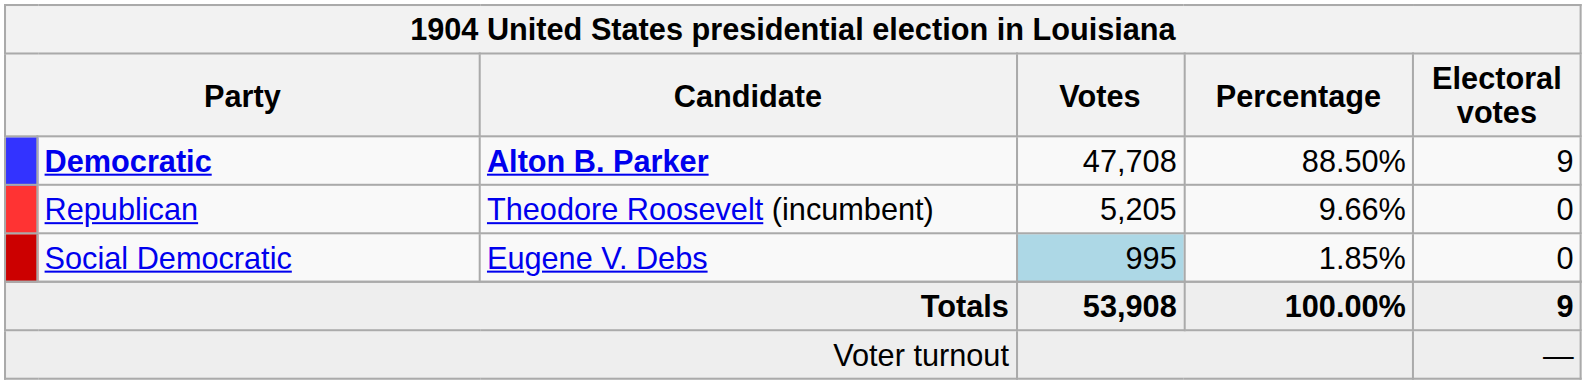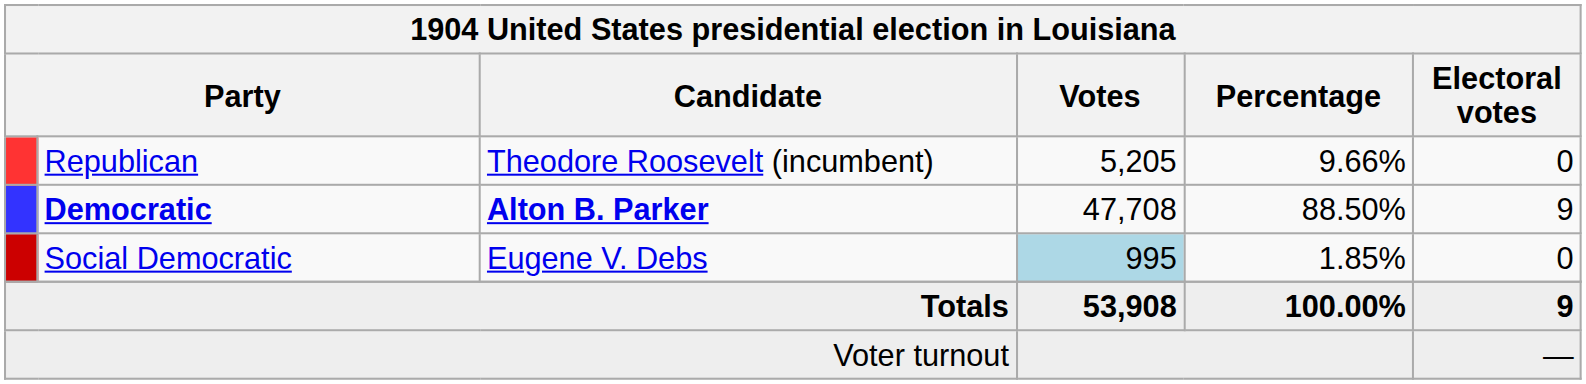rows swapped: Democratic <-> Republican
